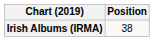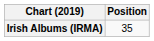Irish Albums (IRMA) | Position: 38 -> 35
